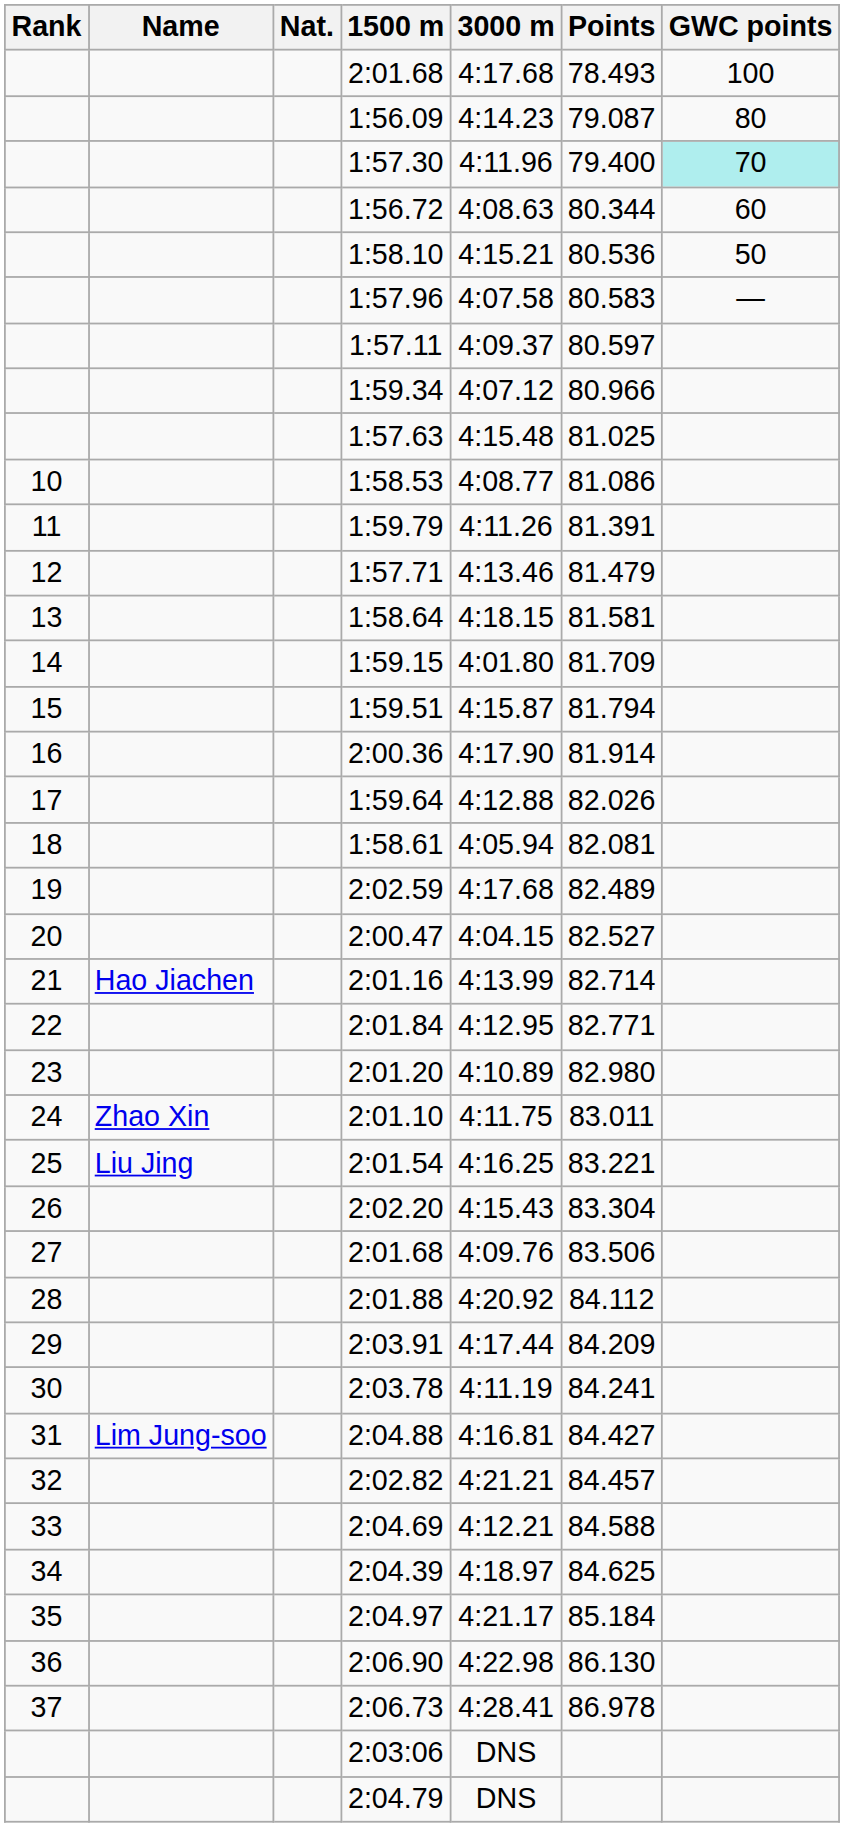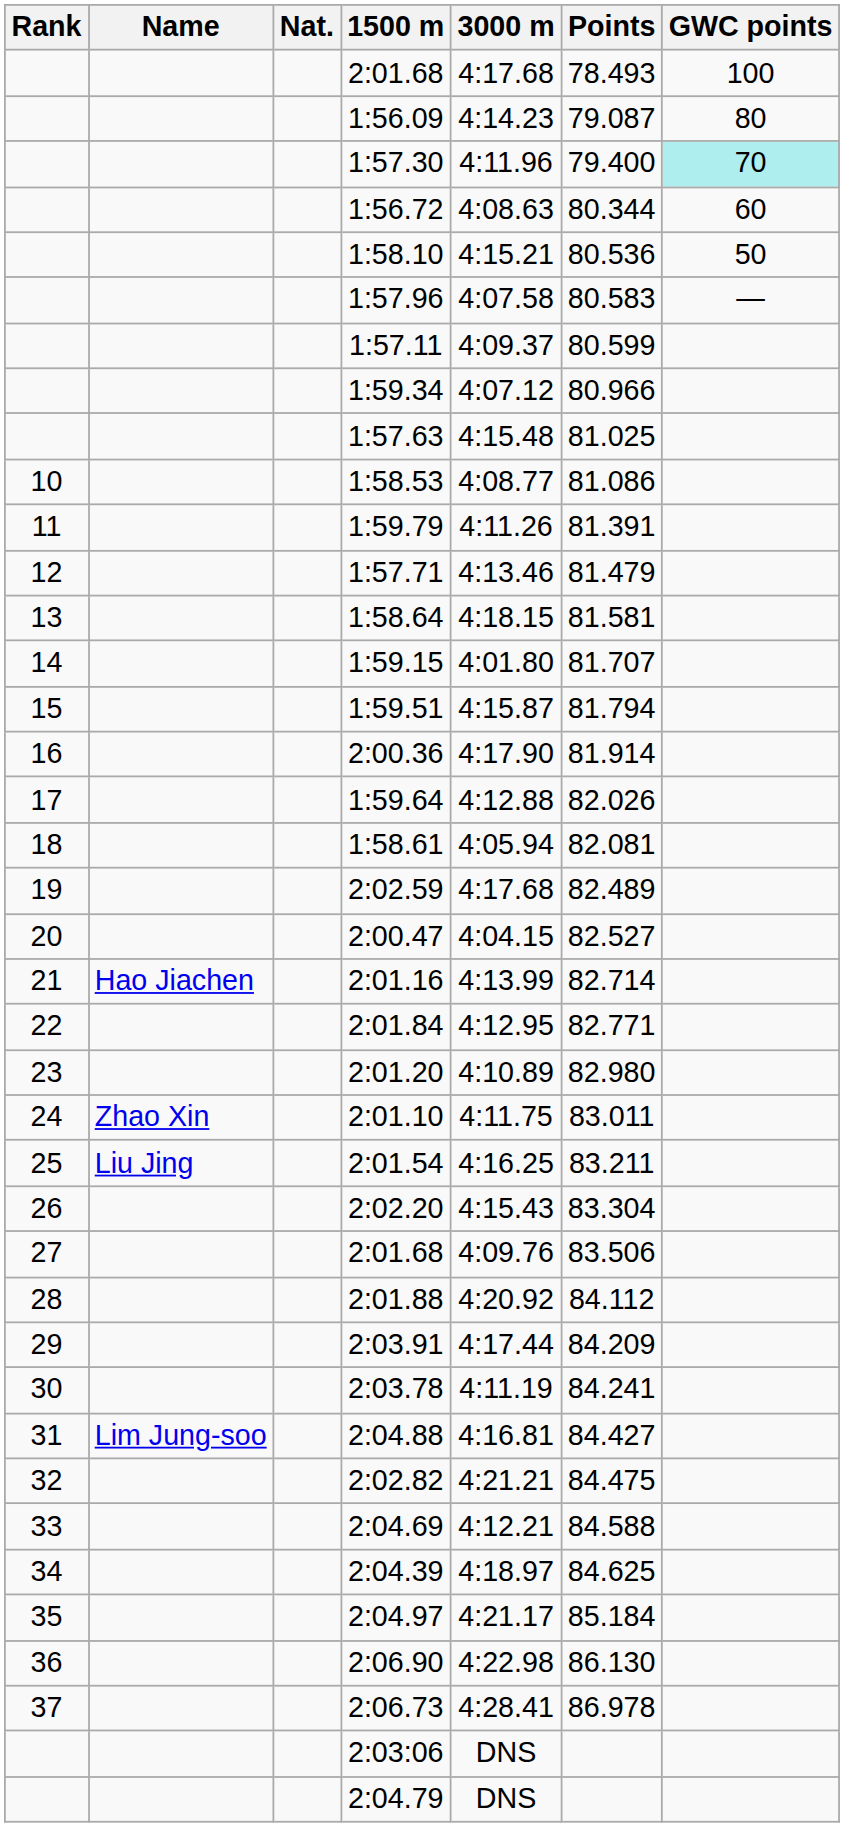1:57.11 | Points: 80.597 -> 80.599
1:59.15 | Points: 81.709 -> 81.707
2:01.54 | Points: 83.221 -> 83.211
2:02.82 | Points: 84.457 -> 84.475
